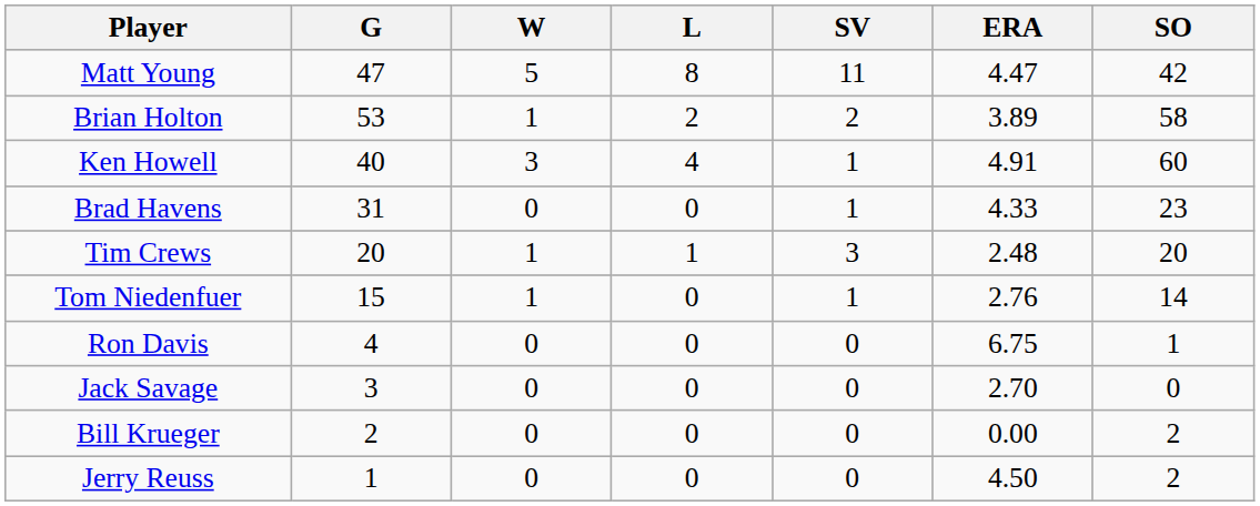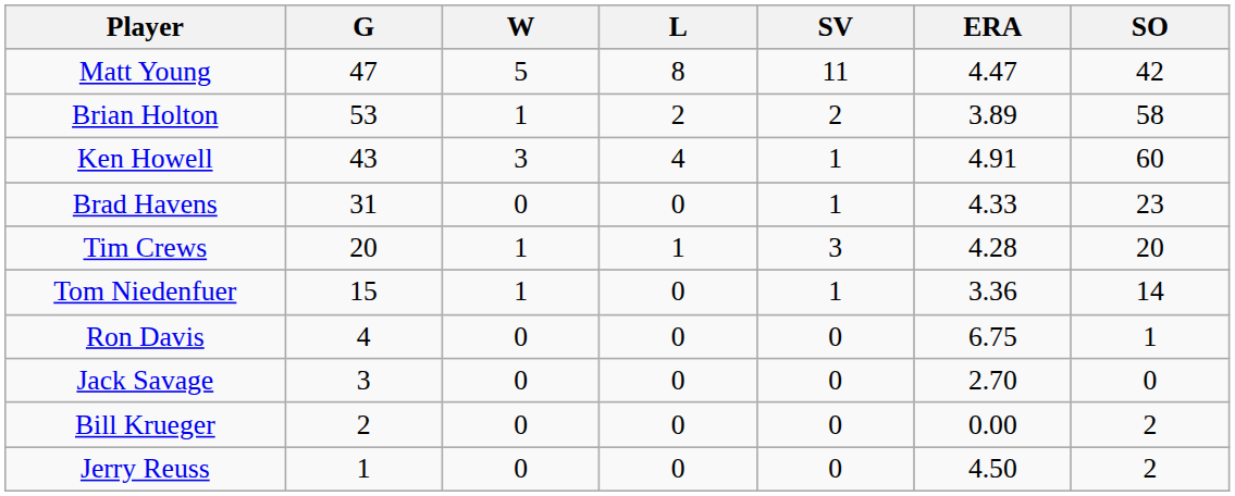Ken Howell | G: 40 -> 43
Tim Crews | ERA: 2.48 -> 4.28
Tom Niedenfuer | ERA: 2.76 -> 3.36
